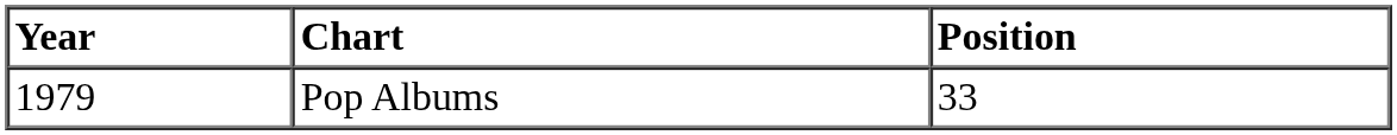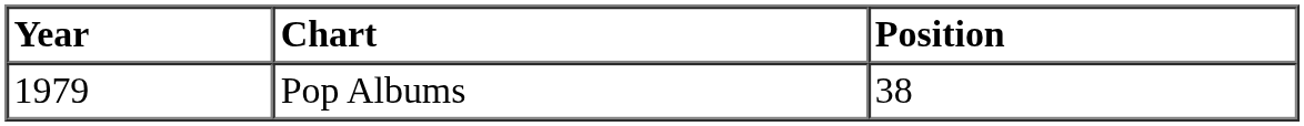Pop Albums | Position: 33 -> 38
